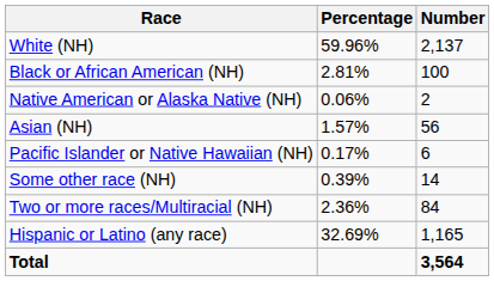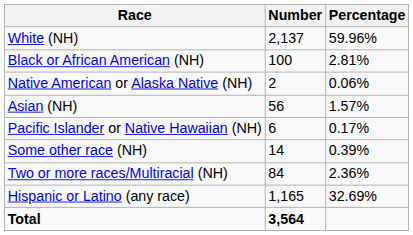columns swapped: Number <-> Percentage
